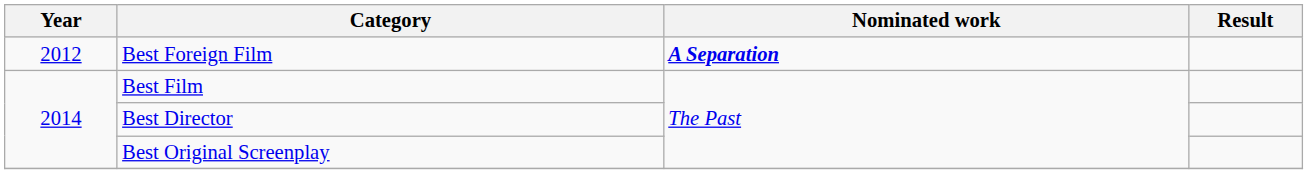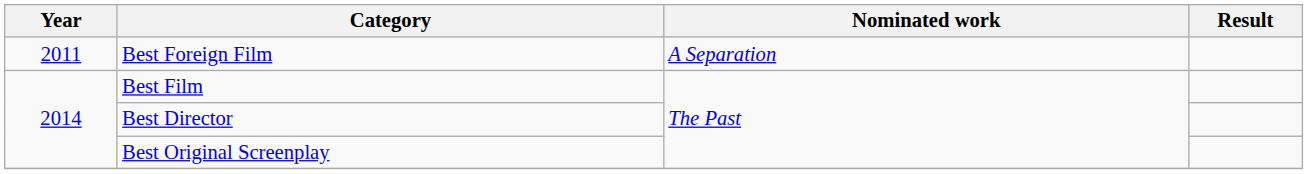Best Foreign Film | Year: 2012 -> 2011
Best Foreign Film | Nominated work: bold -> normal
